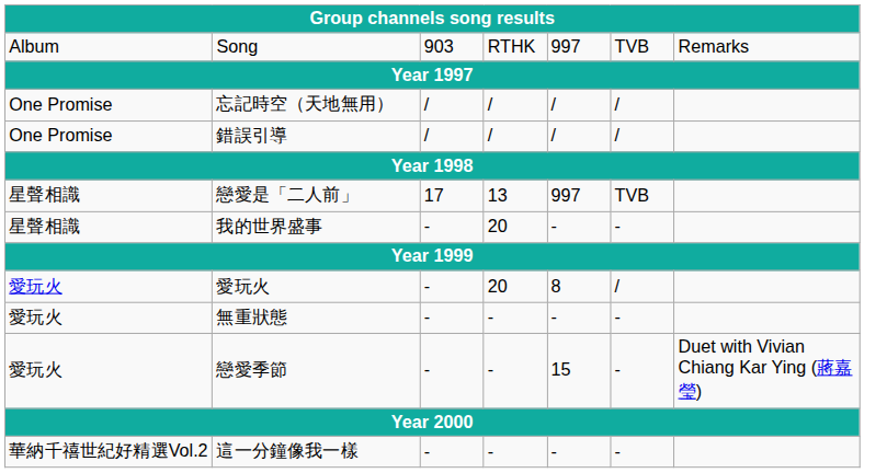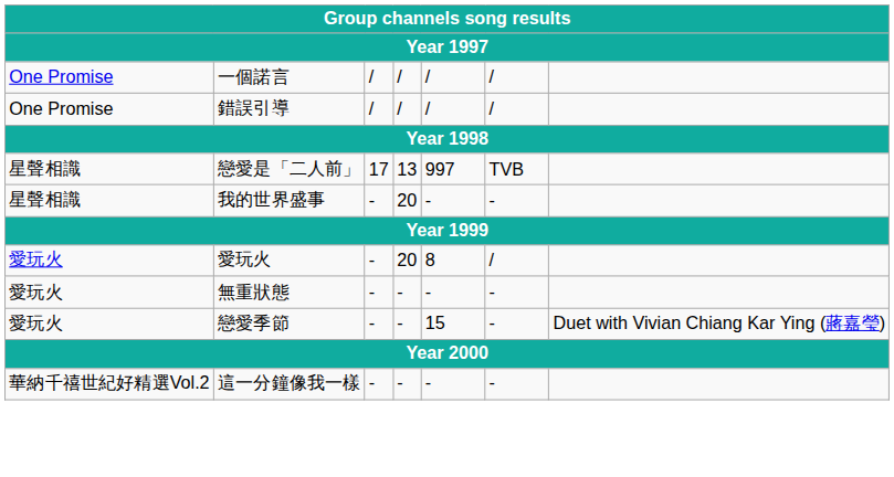- row: Album | Song | 903 | RTHK | 997 | TVB | Remarks
+ row: One Promise | 一個諾言 | / | / | / | /
- row: One Promise | 忘記時空（天地無用） | / | / | / | /
